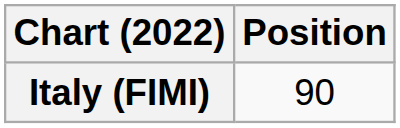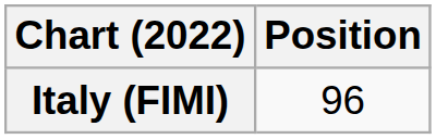Italy (FIMI) | Position: 90 -> 96
